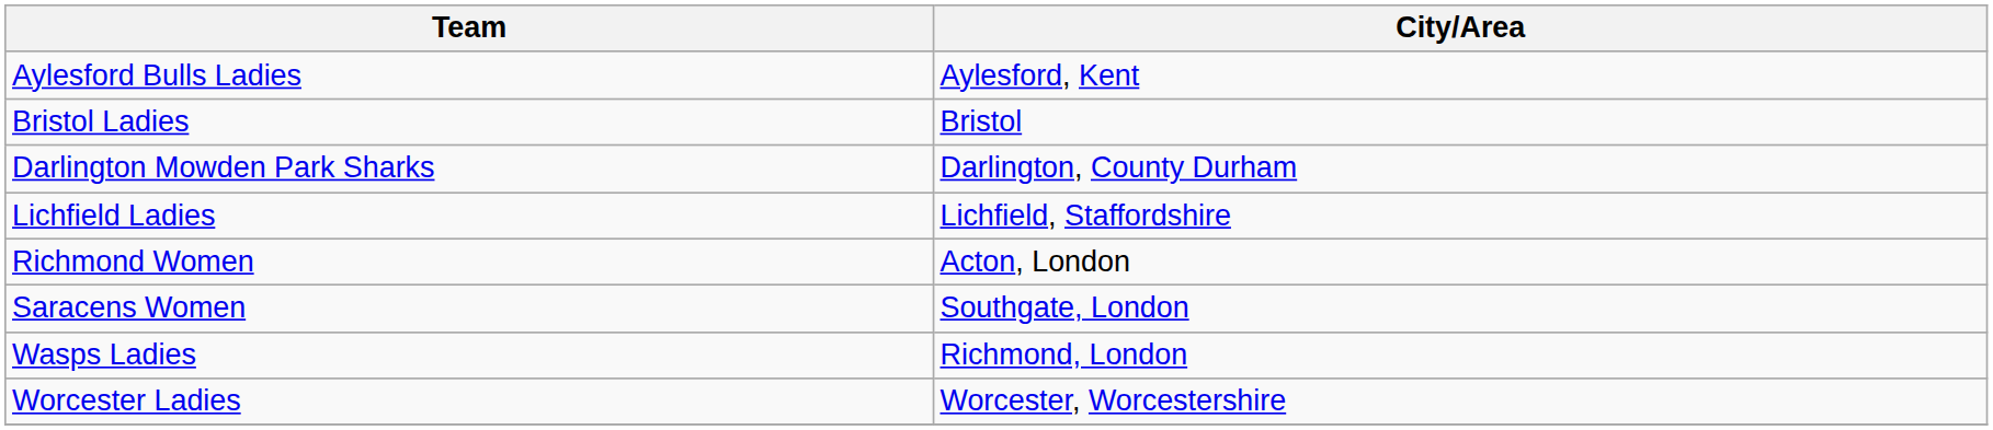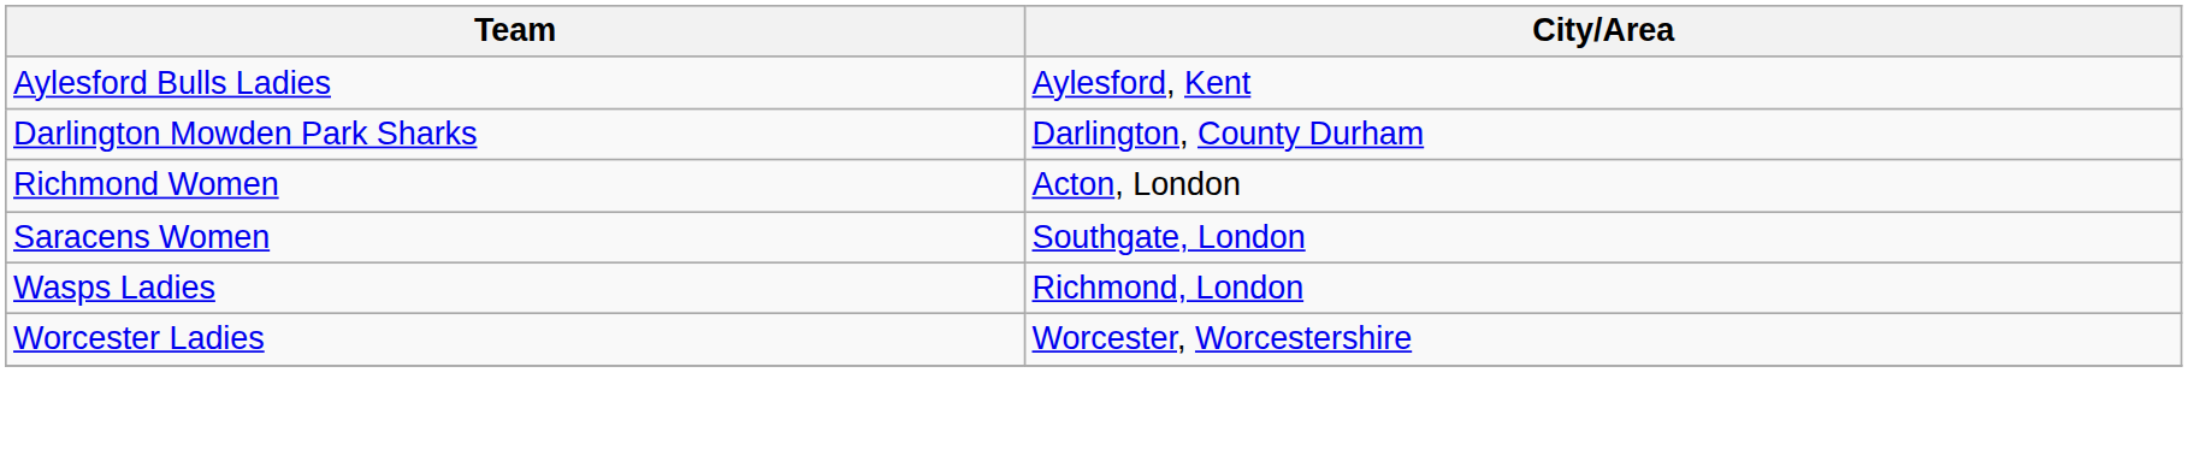- row: Bristol Ladies | Bristol
- row: Lichfield Ladies | Lichfield, Staffordshire
